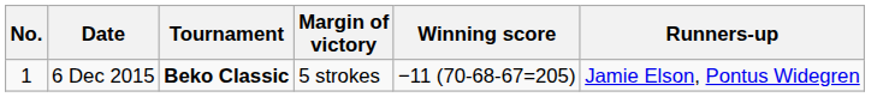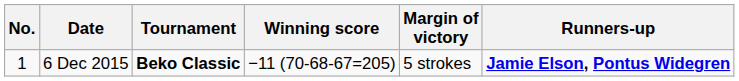columns swapped: Winning score <-> Margin of victory
6 Dec 2015 | Runners-up: normal -> bold
